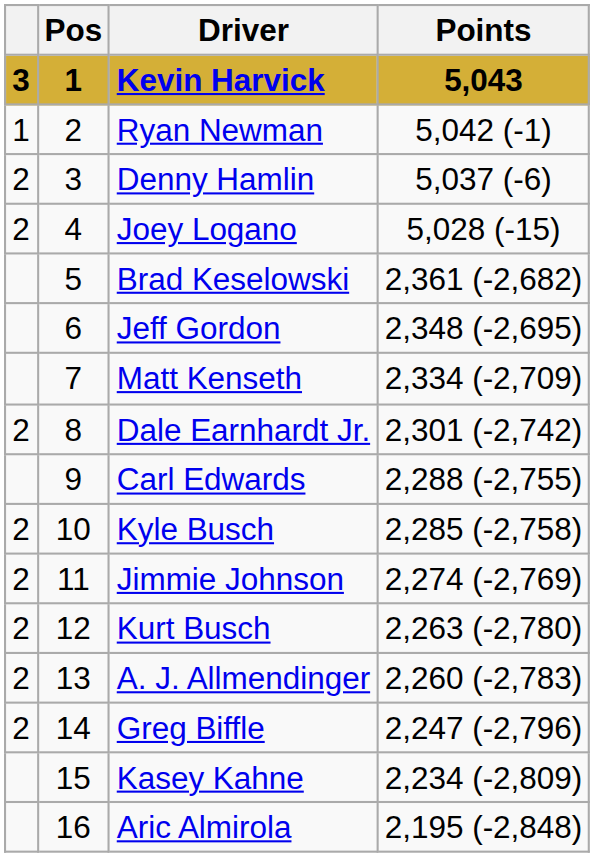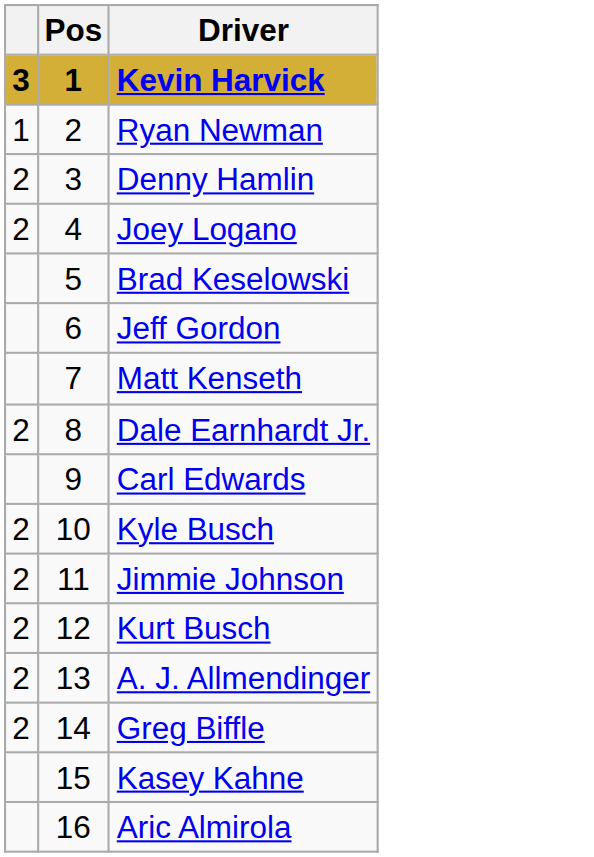- column: Points | 5,043 | 5,042 (-1) | 5,037 (-6) | 5,028 (-15) | 2,361 (-2,682) | 2,348 (-2,695) | 2,334 (-2,709) | 2,301 (-2,742) | 2,288 (-2,755) | 2,285 (-2,758) | 2,274 (-2,769) | 2,263 (-2,780) | 2,260 (-2,783) | 2,247 (-2,796) | 2,234 (-2,809) | 2,195 (-2,848)
